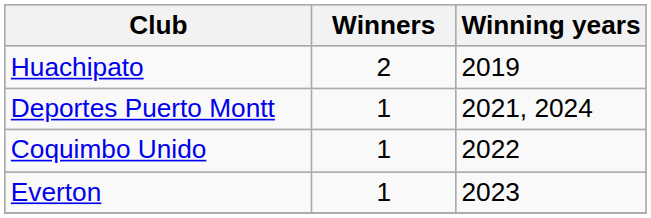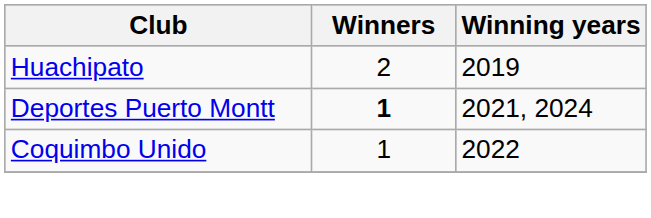Deportes Puerto Montt | Winners: normal -> bold
- row: Everton | 1 | 2023
